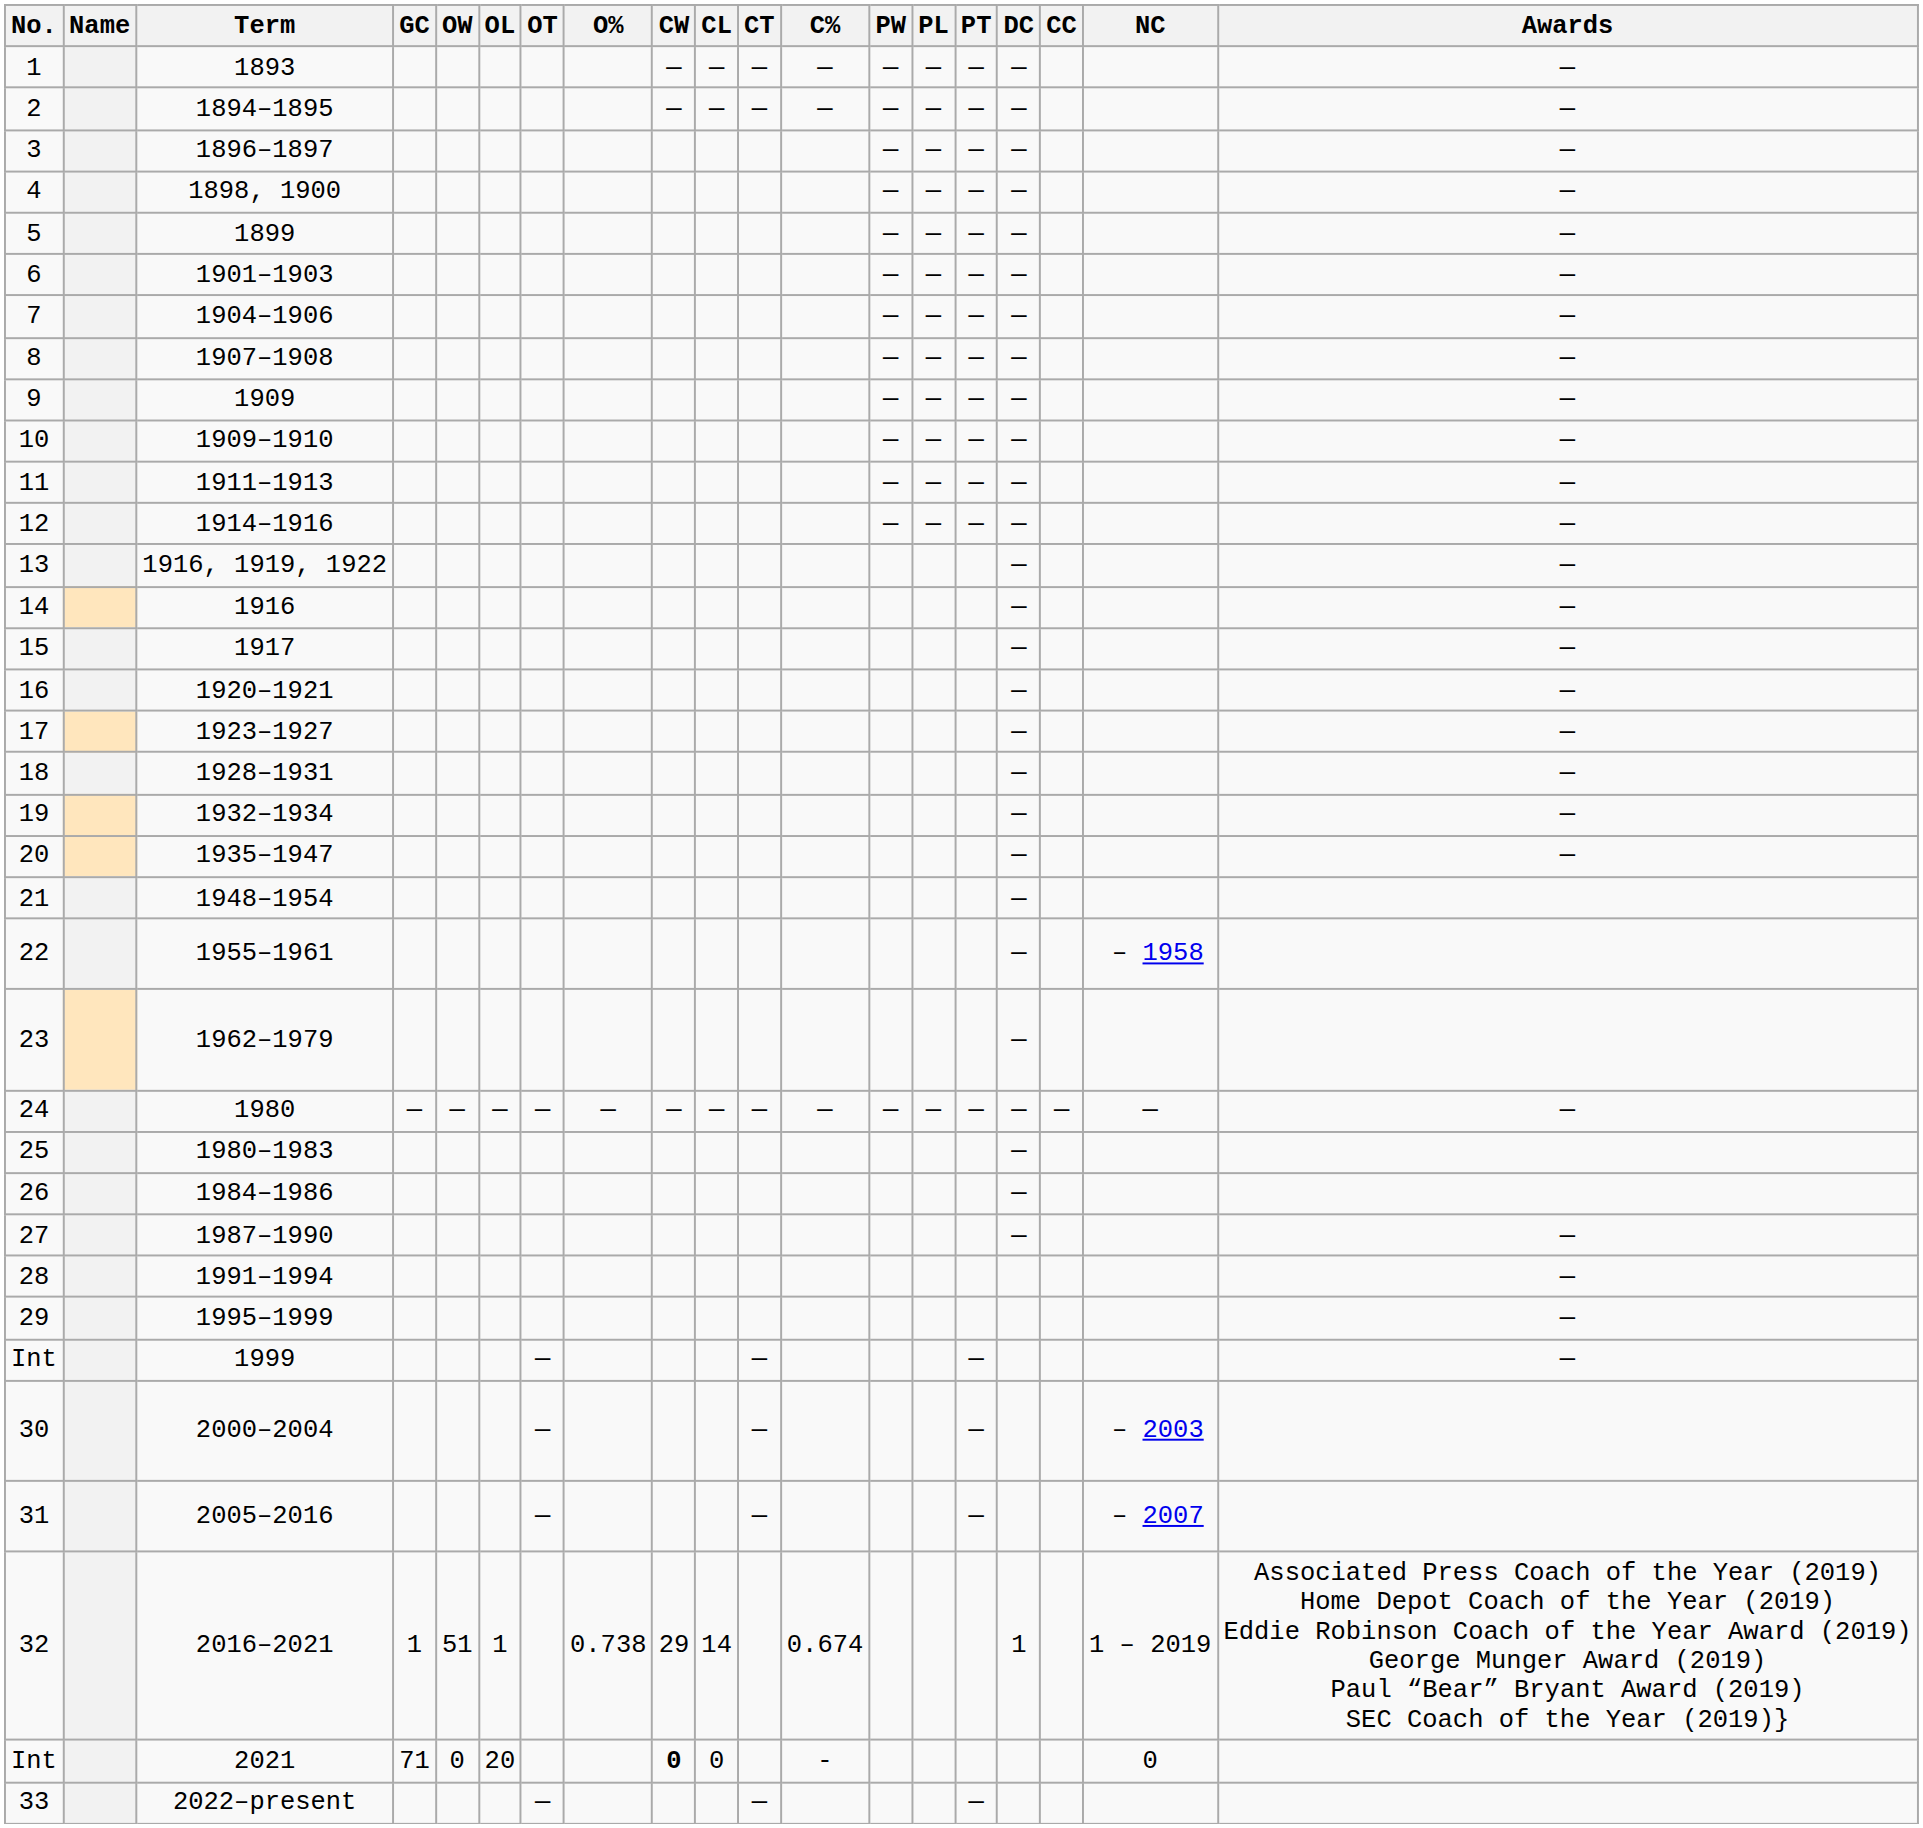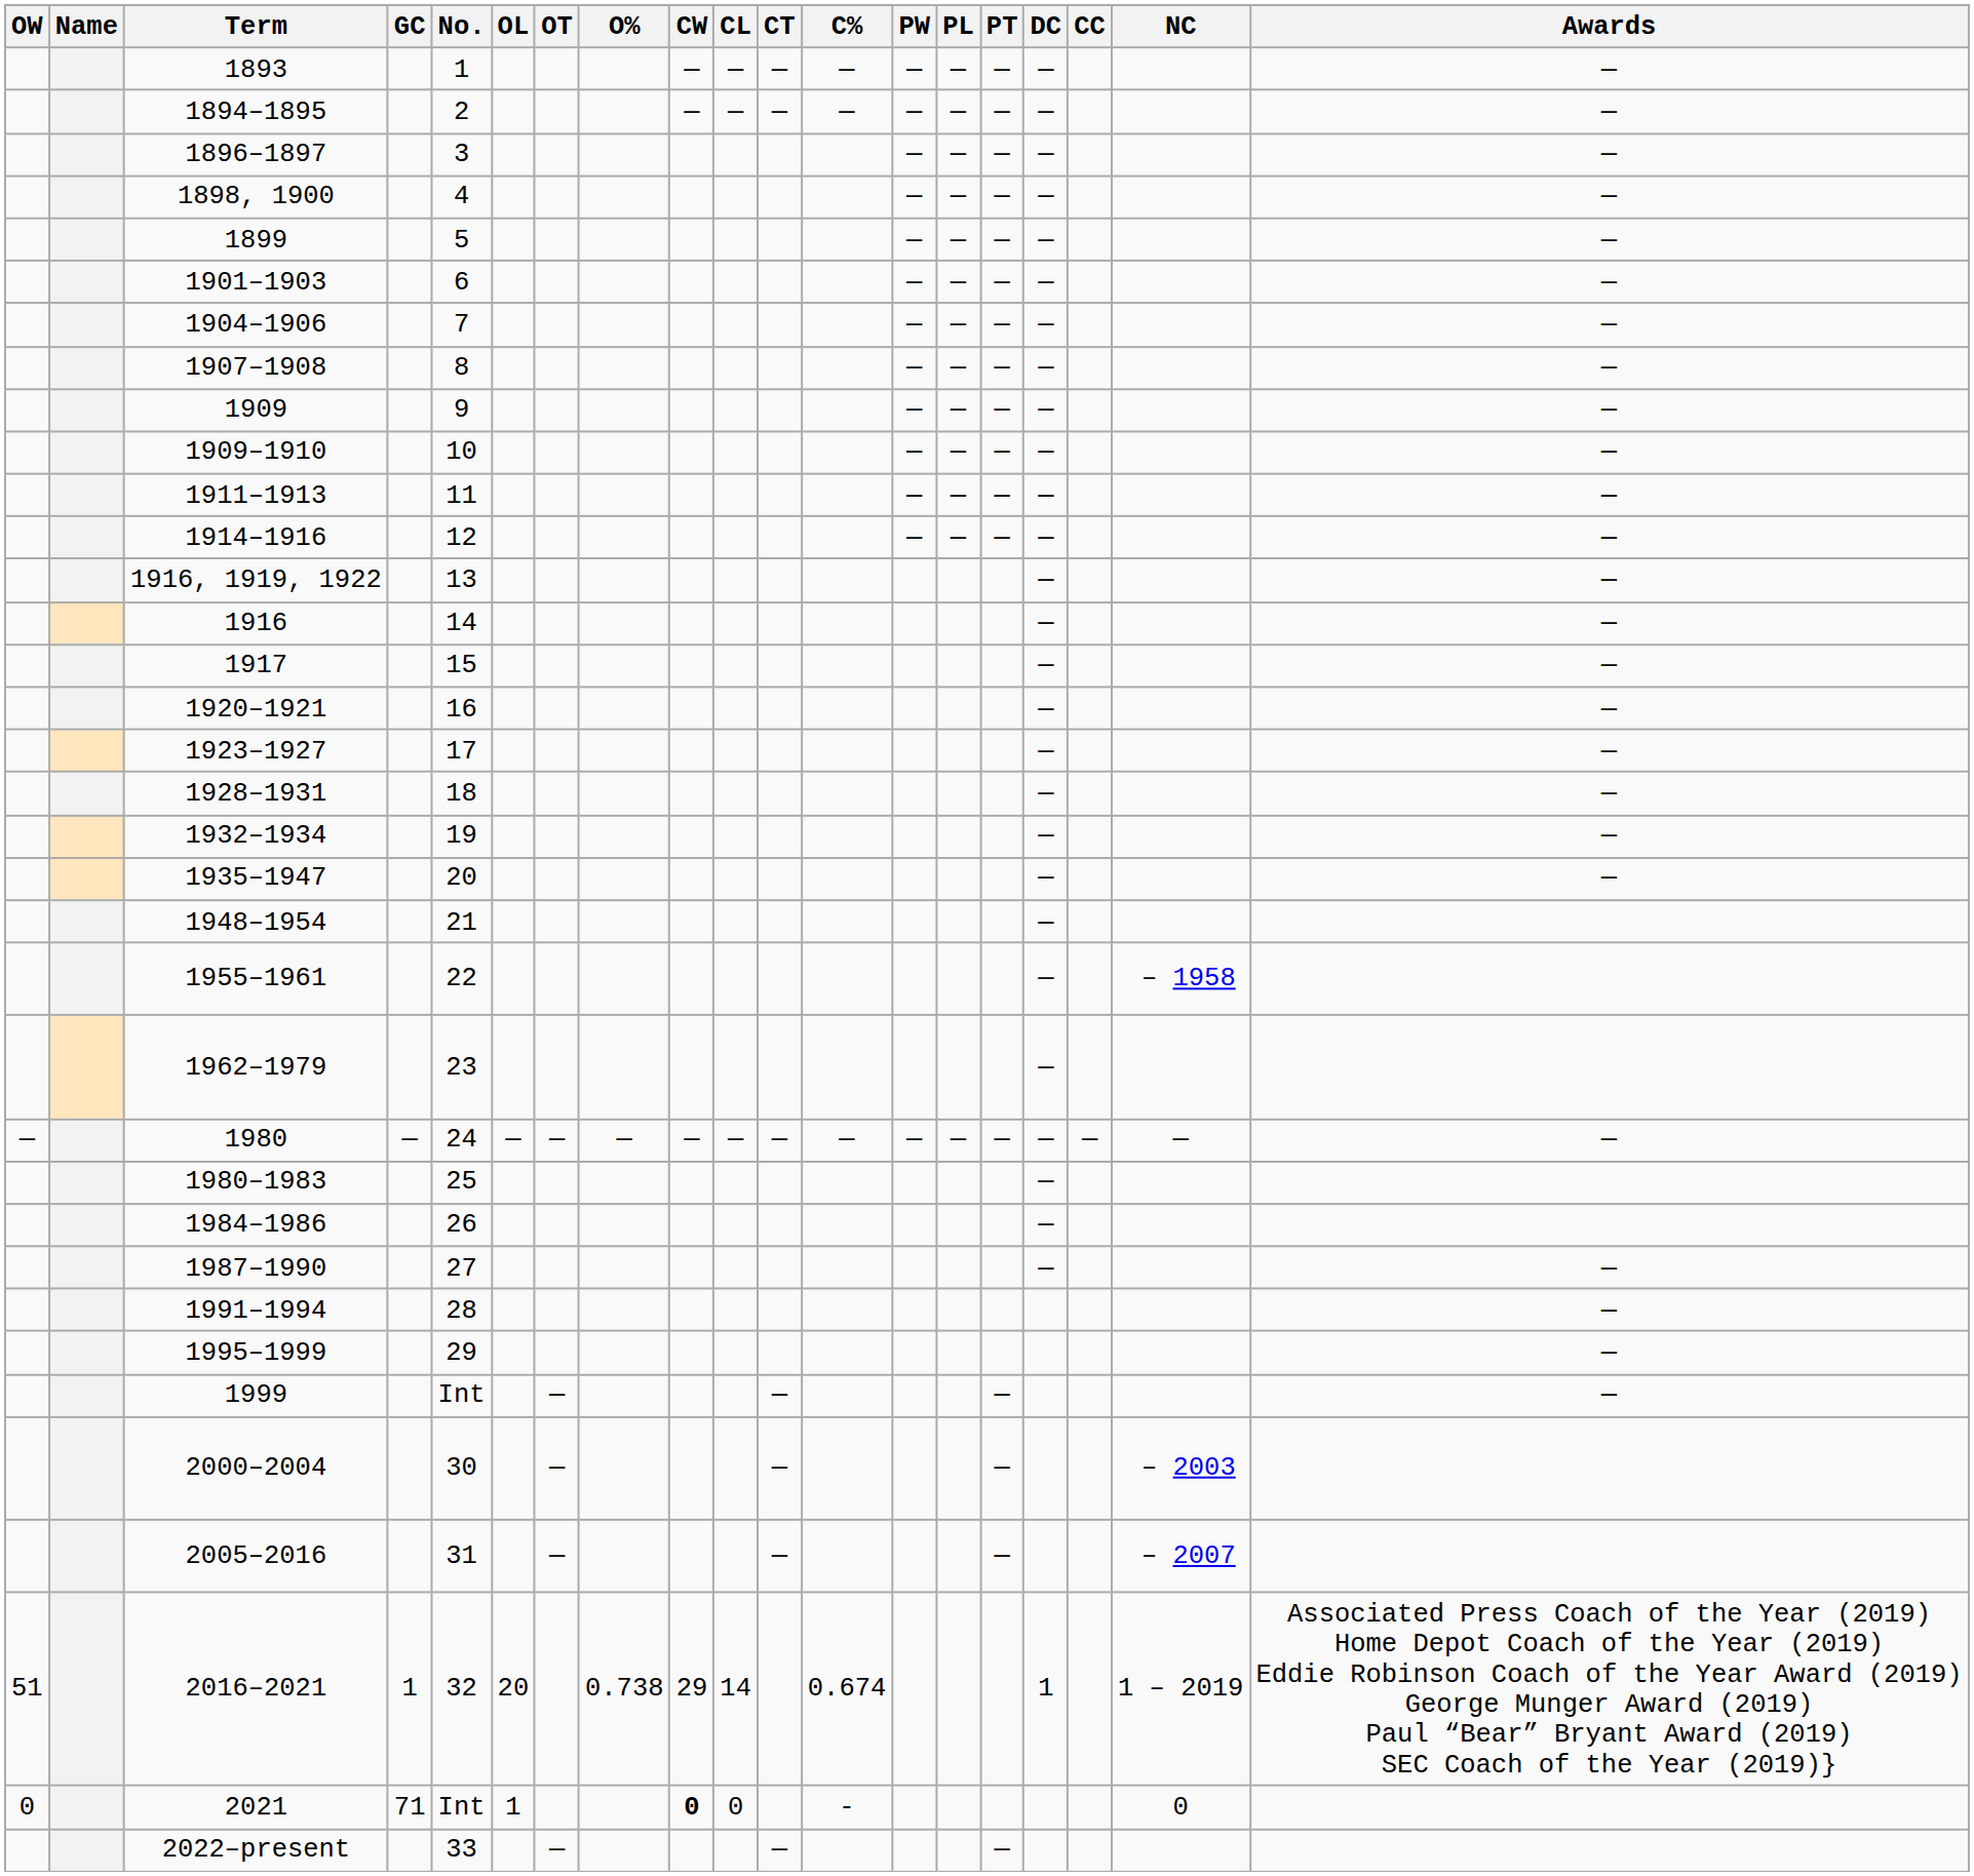columns swapped: No. <-> OW
2016–2021 | OL: 1 -> 20
2021 | OL: 20 -> 1
